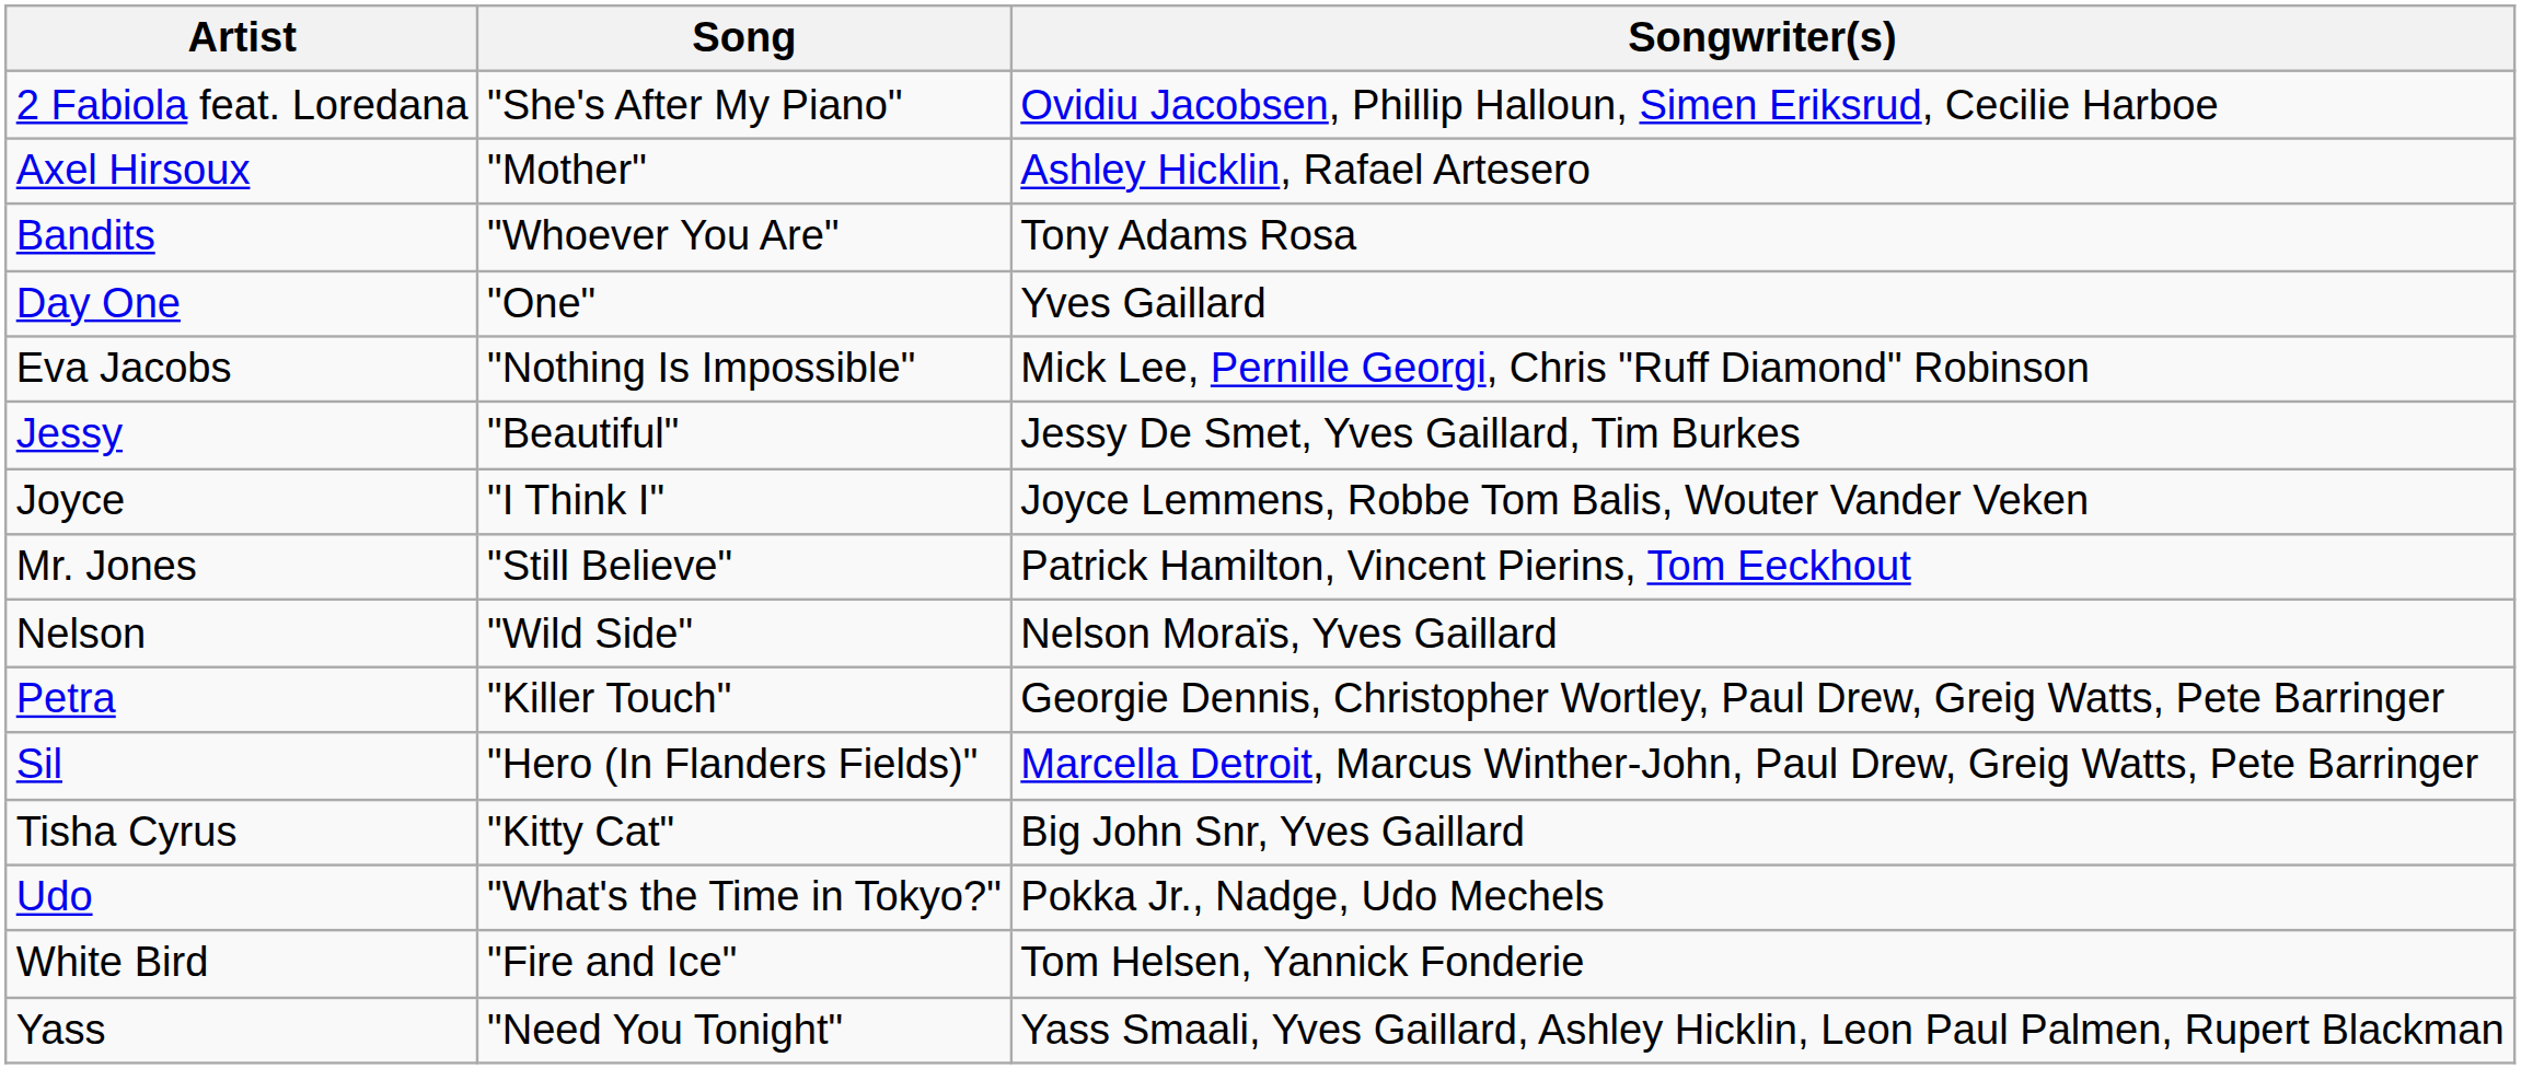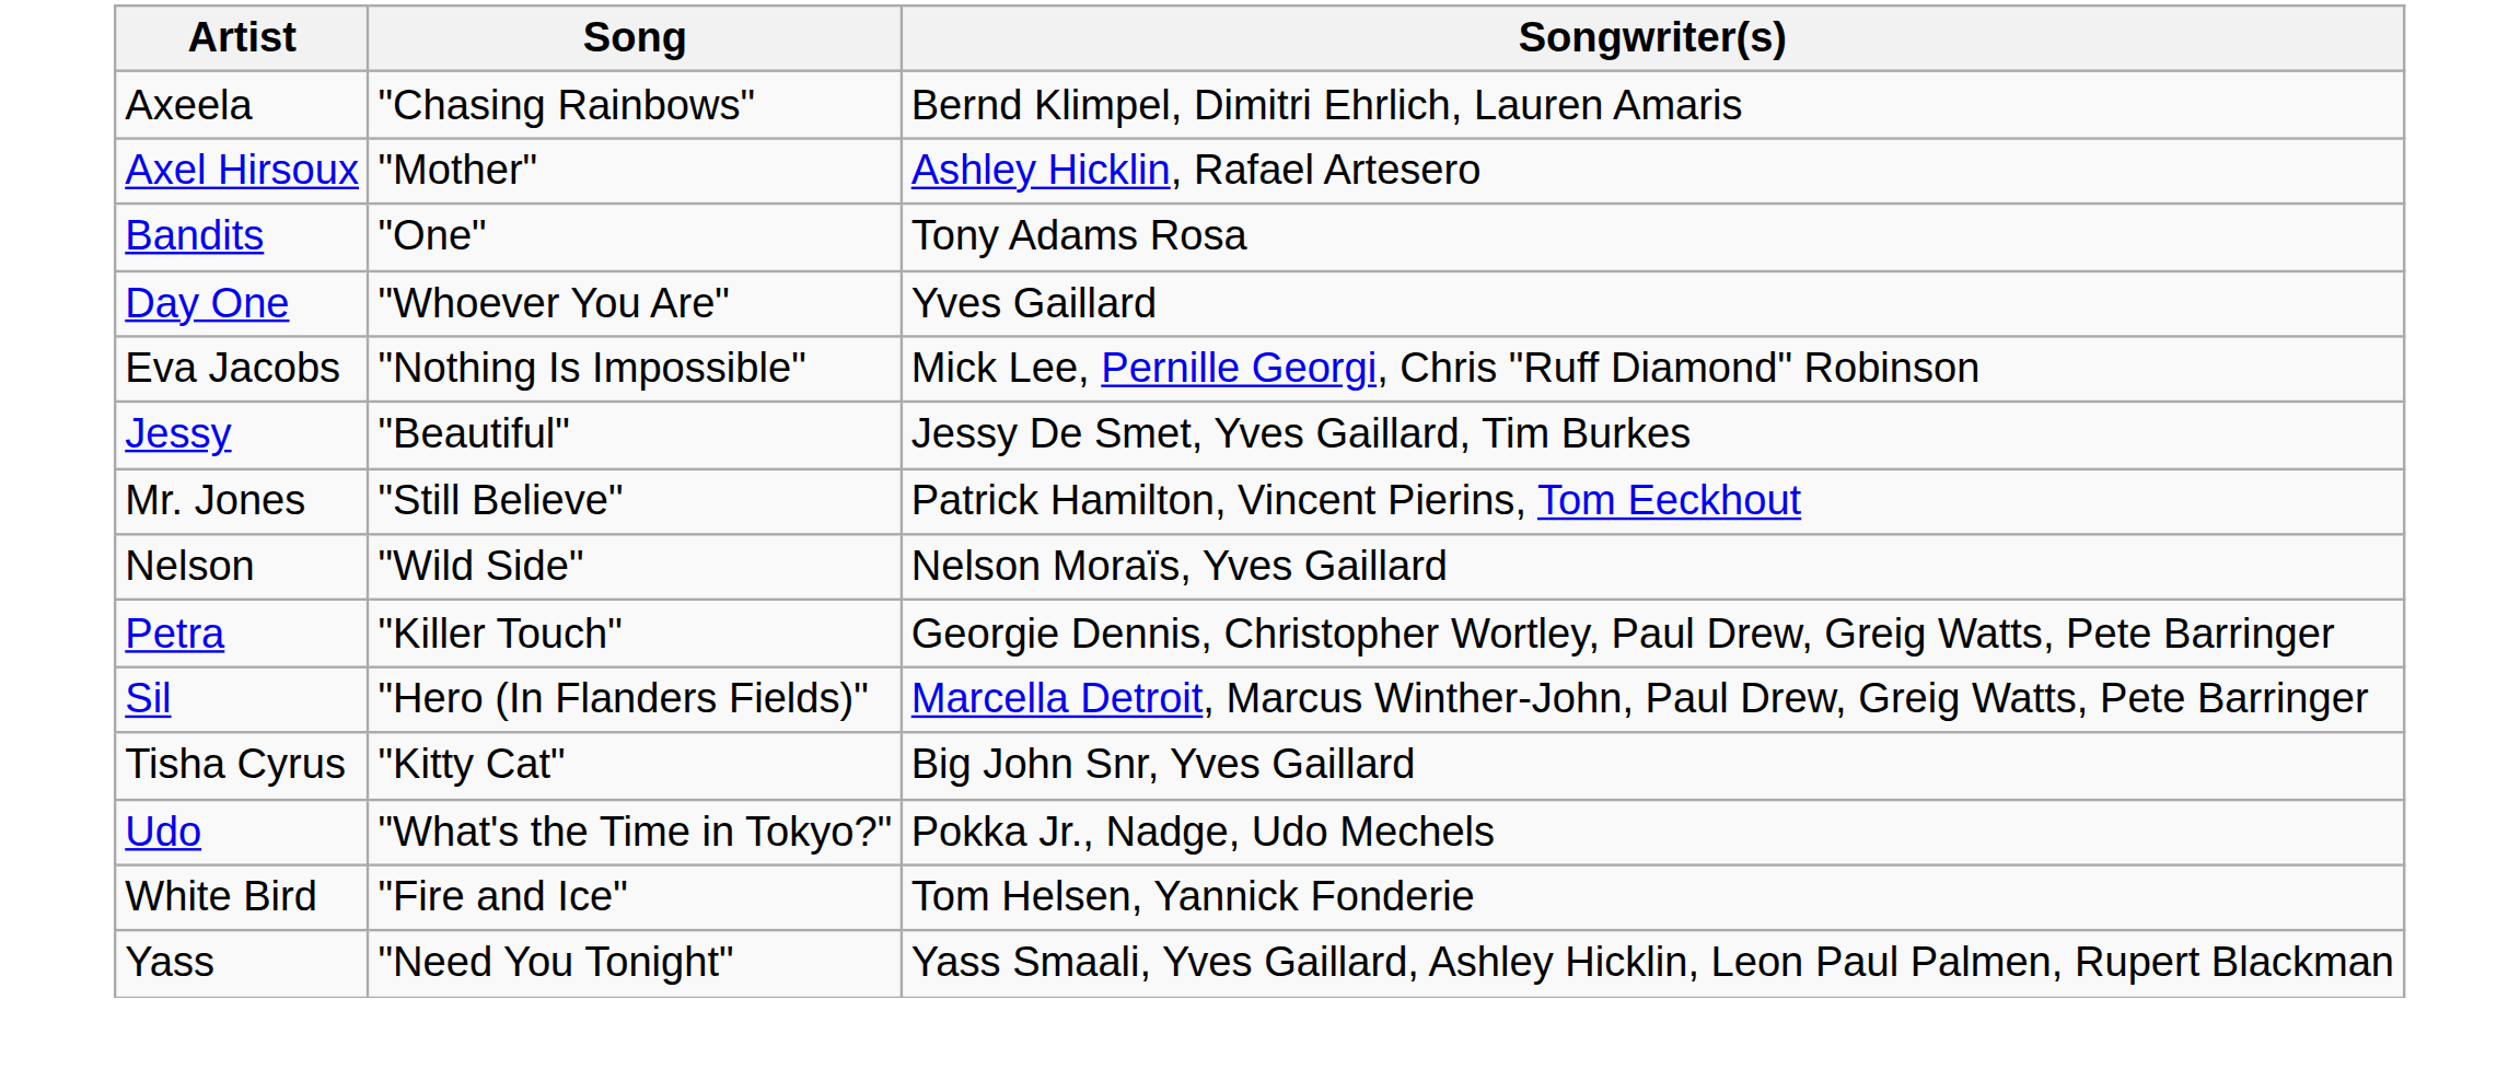- row: 2 Fabiola feat. Loredana | "She's After My Piano" | Ovidiu Jacobsen, Phillip Halloun, Simen Eriksrud, Cecilie Harboe
+ row: Axeela | "Chasing Rainbows" | Bernd Klimpel, Dimitri Ehrlich, Lauren Amaris
Bandits | Song: "Whoever You Are" -> "One"
Day One | Song: "One" -> "Whoever You Are"
- row: Joyce | "I Think I" | Joyce Lemmens, Robbe Tom Balis, Wouter Vander Veken
